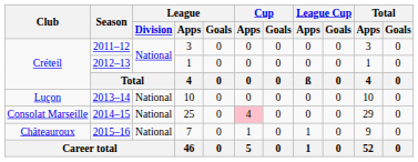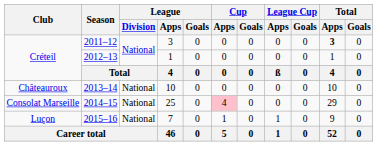2011–12 | Total / Apps: normal -> bold
2013–14 | Club: Luçon -> Châteauroux
2015–16 | Club: Châteauroux -> Luçon
